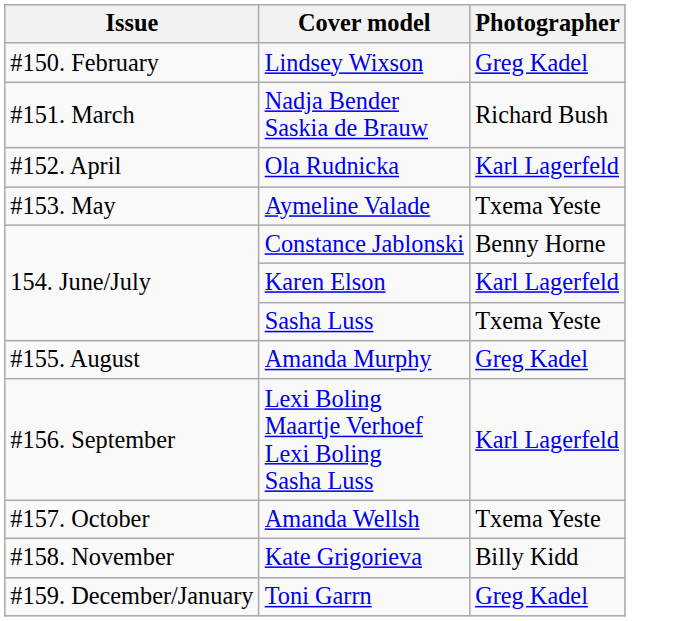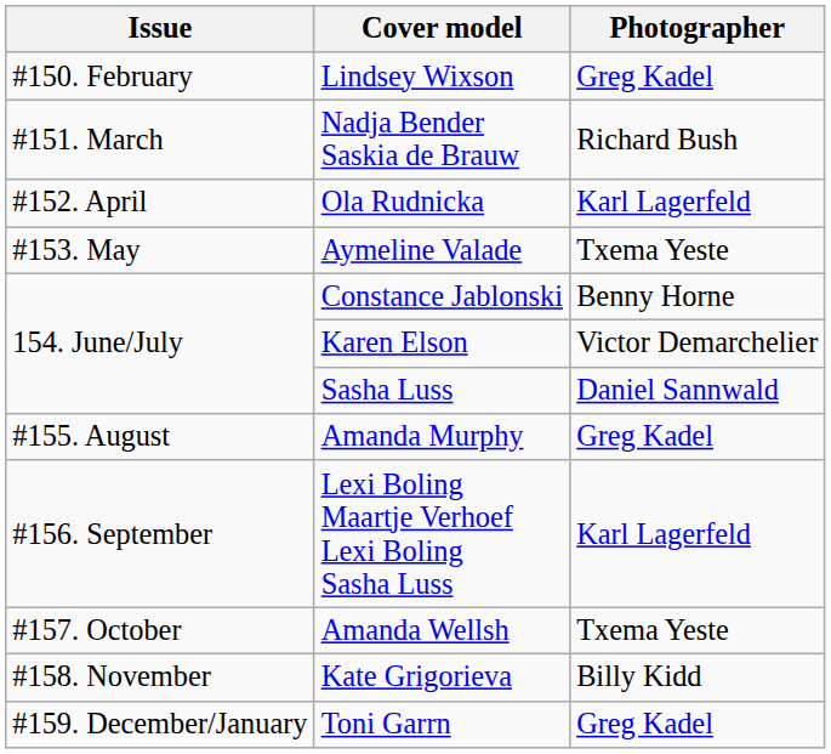Karen Elson | Photographer: Karl Lagerfeld -> Victor Demarchelier
Sasha Luss | Photographer: Txema Yeste -> Daniel Sannwald
